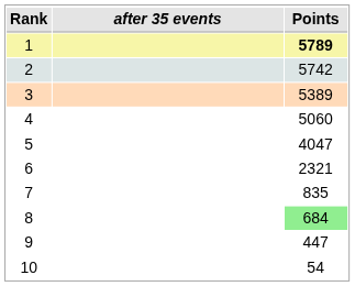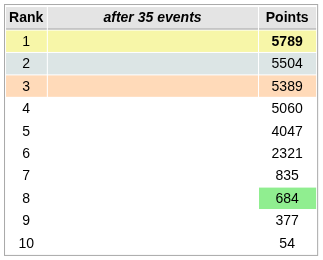2 | Points: 5742 -> 5504
9 | Points: 447 -> 377
